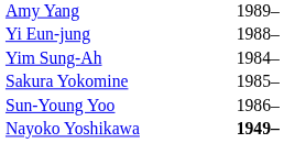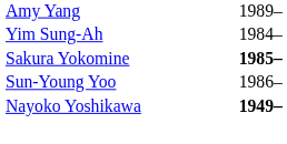- row: Yi Eun-jung | 1988–
Sakura Yokomine | column 2: normal -> bold
